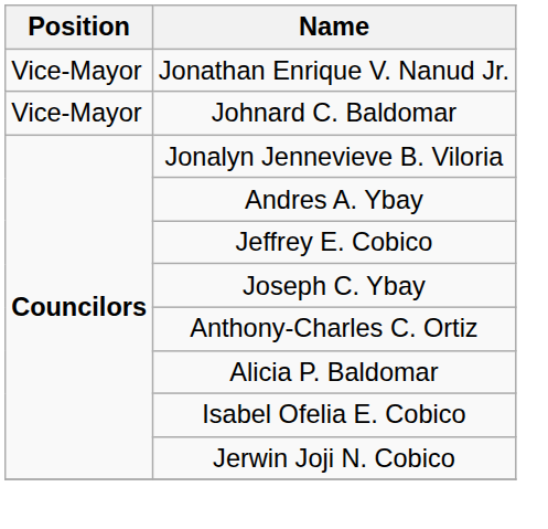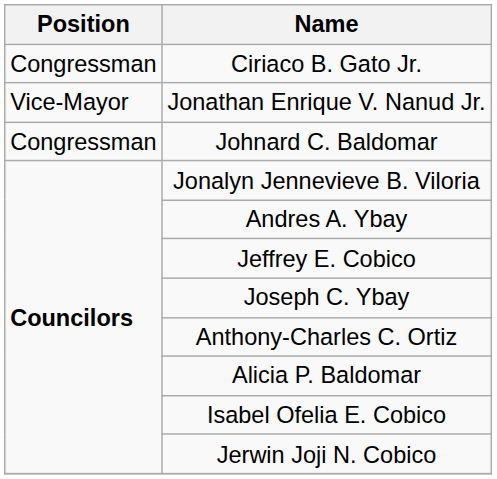+ row: Congressman | Ciriaco B. Gato Jr.
Johnard C. Baldomar | Position: Vice-Mayor -> Congressman
